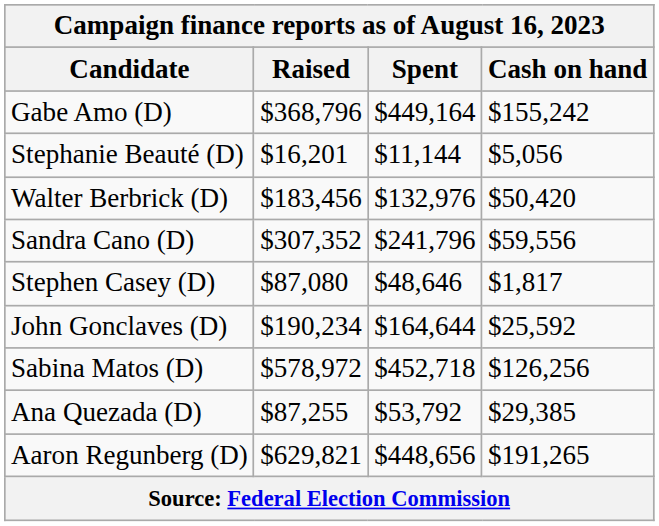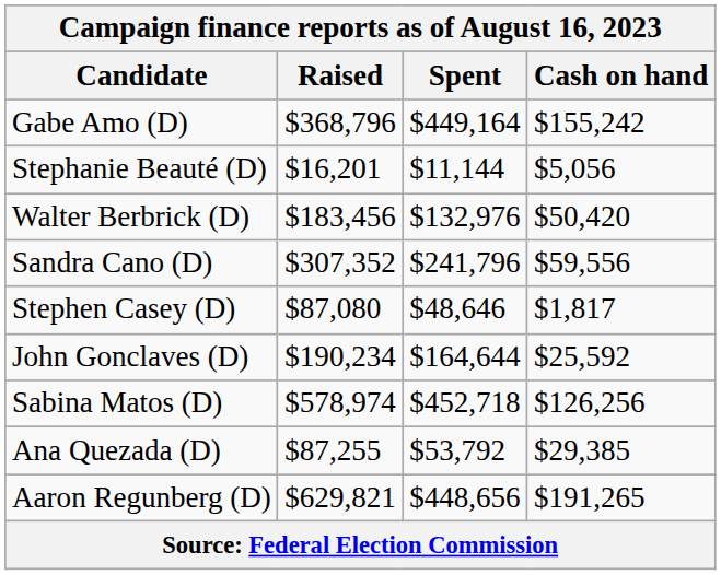Sabina Matos (D) | Raised: $578,972 -> $578,974
